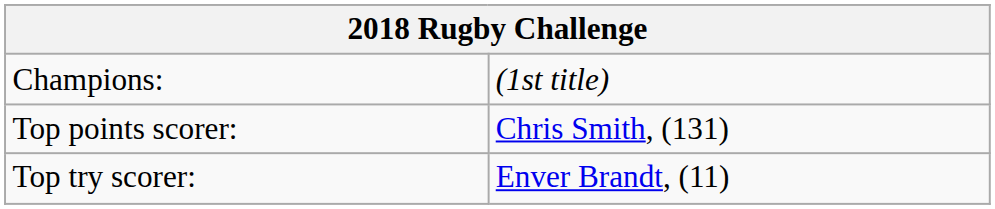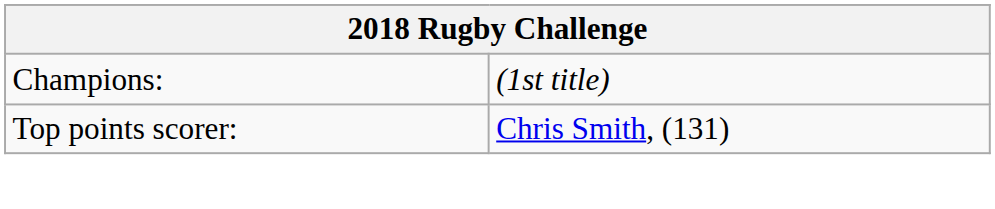- row: Top try scorer: | Enver Brandt, (11)
